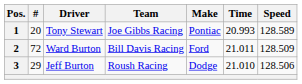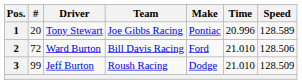1 | Time: 20.993 -> 20.996
2 | Time: 21.011 -> 21.010
2 | Speed: 128.509 -> 128.506
3 | #: 29 -> 99
3 | Speed: 128.506 -> 128.509
